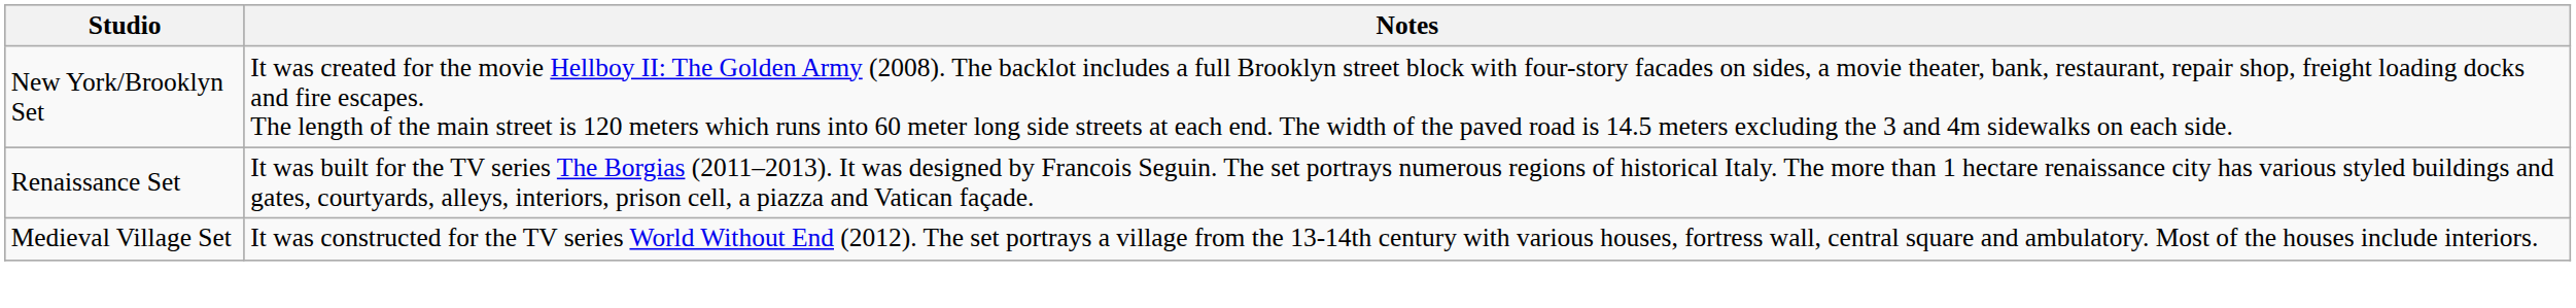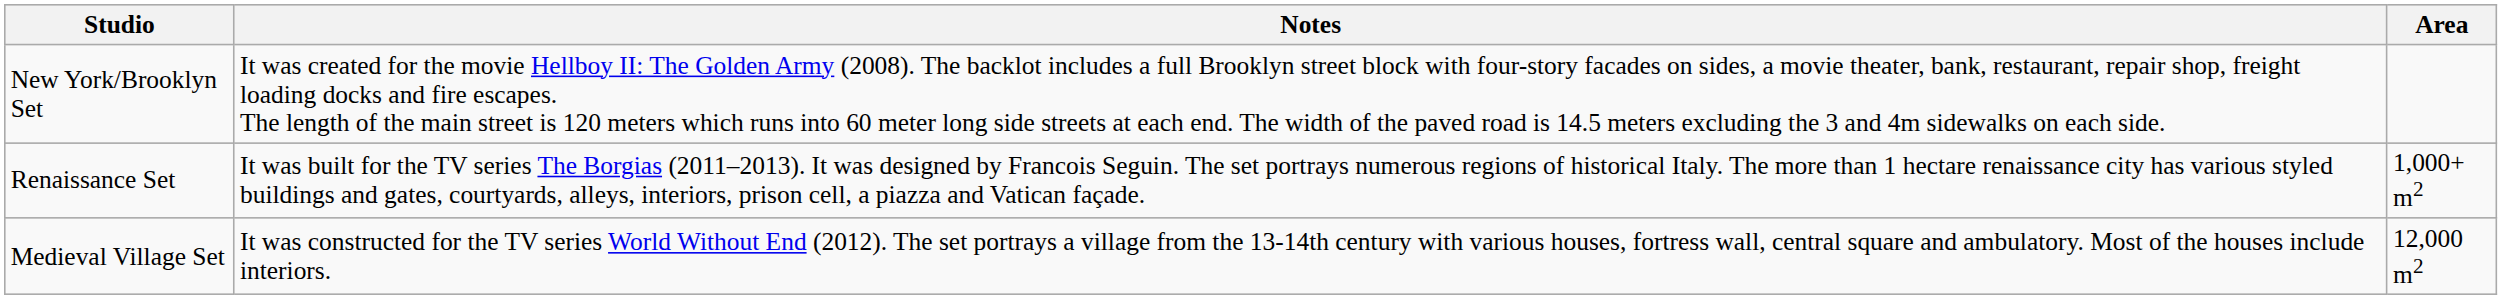+ column: Area | 1,000+ m2 | 12,000 m2
